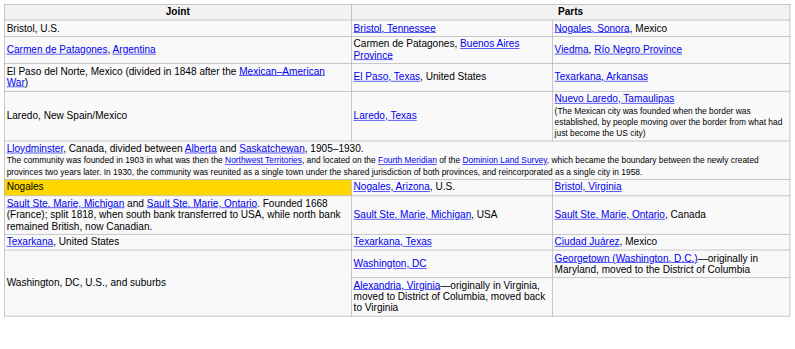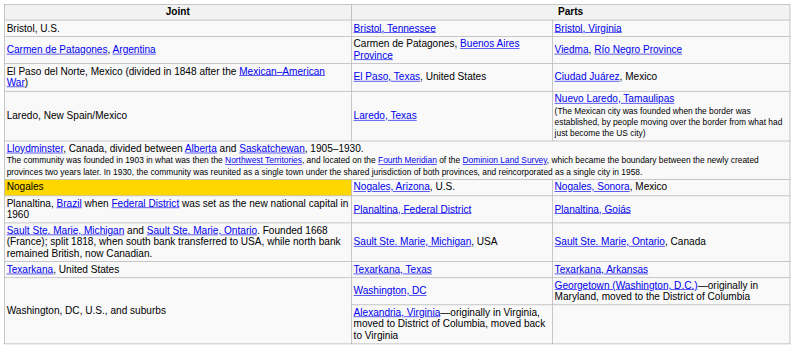Bristol, Tennessee | column 3: Nogales, Sonora, Mexico -> Bristol, Virginia
El Paso, Texas, United States | column 3: Texarkana, Arkansas -> Ciudad Juárez, Mexico
Nogales, Arizona, U.S. | column 3: Bristol, Virginia -> Nogales, Sonora, Mexico
+ row: Planaltina, Brazil when Federal District was set as the new national capital in 1960 | Planaltina, Federal District | Planaltina, Goiás
Texarkana, Texas | column 3: Ciudad Juárez, Mexico -> Texarkana, Arkansas
